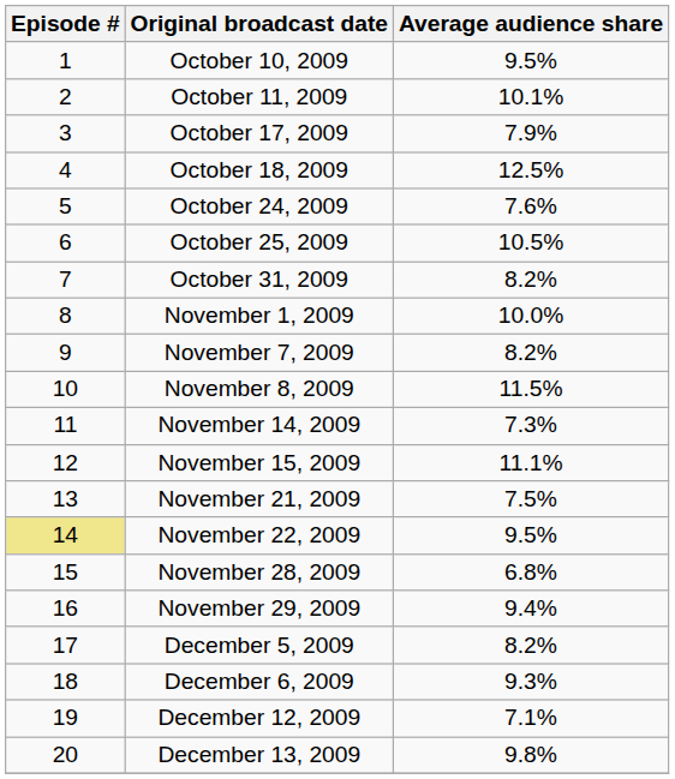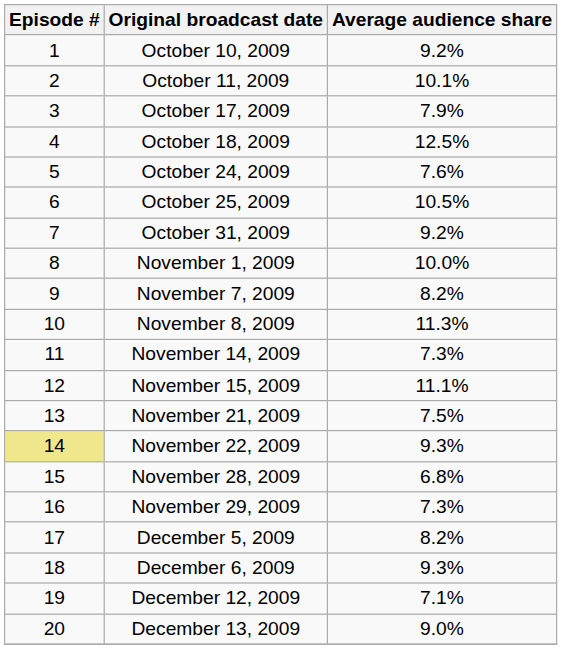October 10, 2009 | Average audience share: 9.5% -> 9.2%
October 31, 2009 | Average audience share: 8.2% -> 9.2%
November 8, 2009 | Average audience share: 11.5% -> 11.3%
November 22, 2009 | Average audience share: 9.5% -> 9.3%
November 29, 2009 | Average audience share: 9.4% -> 7.3%
December 13, 2009 | Average audience share: 9.8% -> 9.0%
